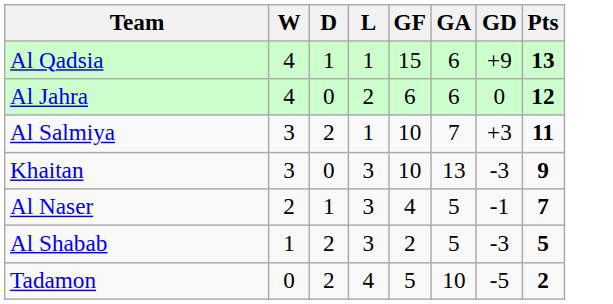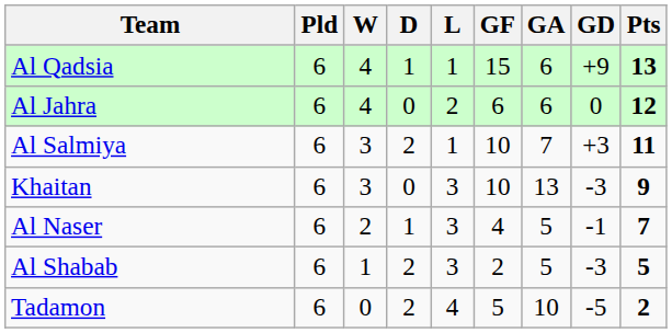+ column: Pld | 6 | 6 | 6 | 6 | 6 | 6 | 6
